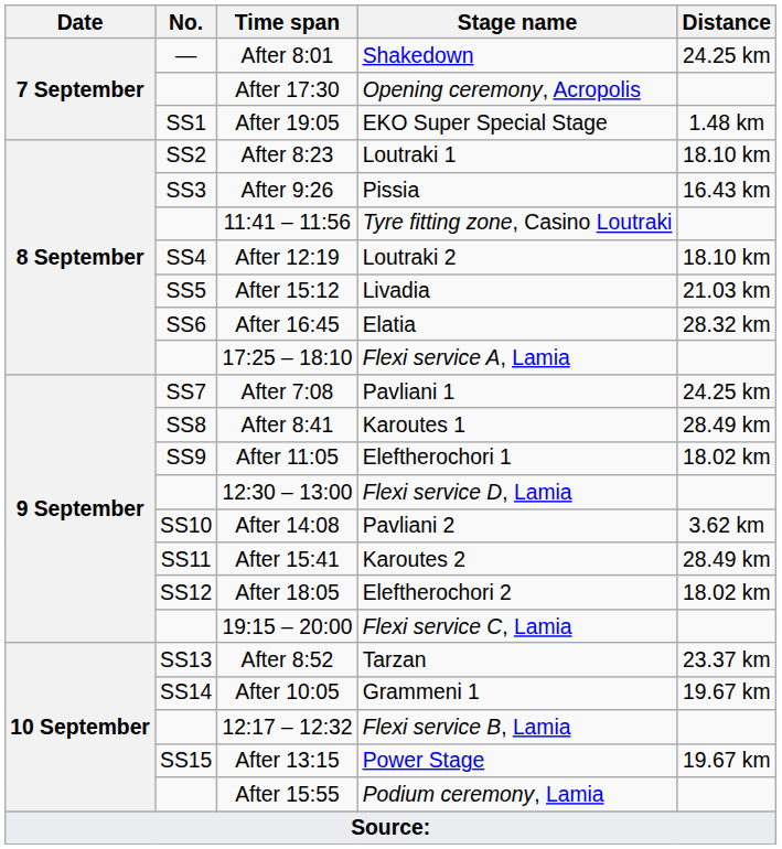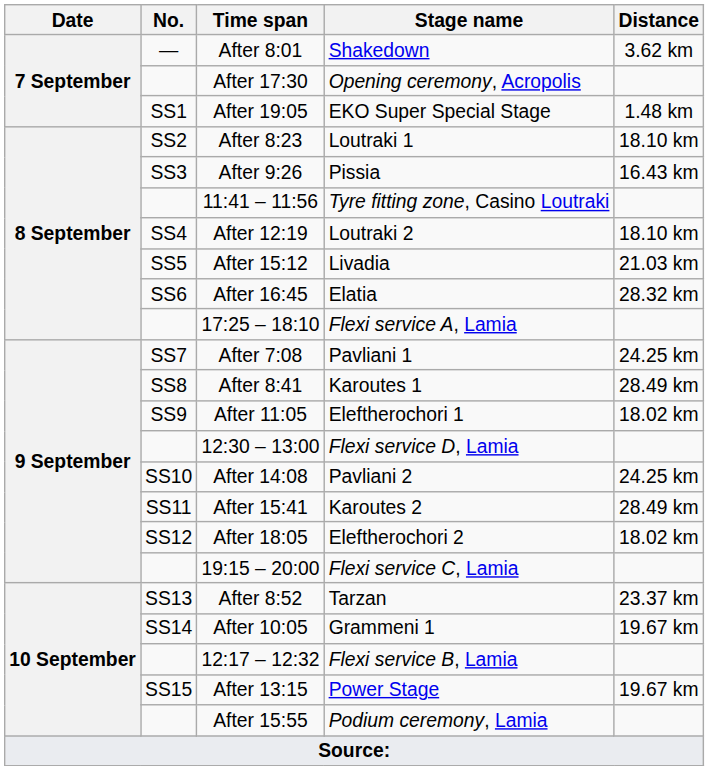After 8:01 | Distance: 24.25 km -> 3.62 km
After 14:08 | Distance: 3.62 km -> 24.25 km
